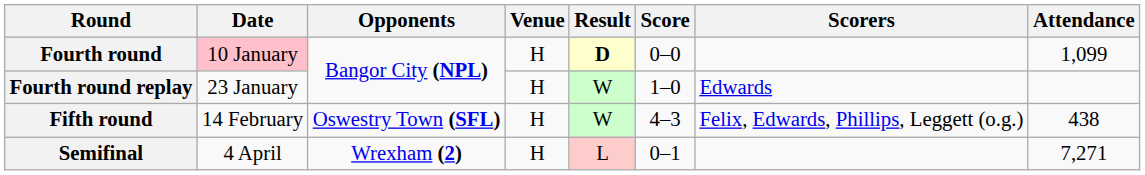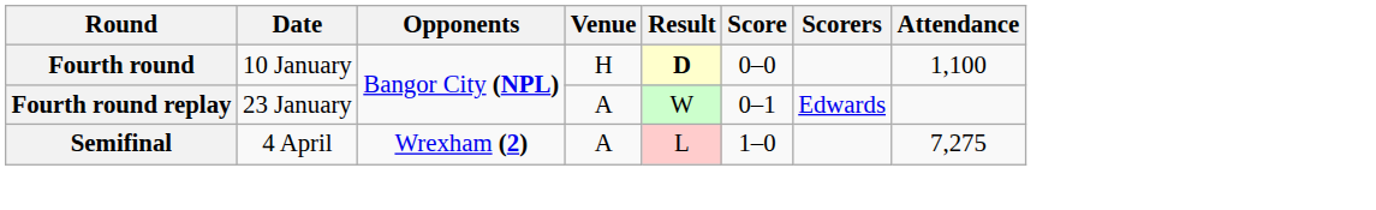Fourth round | Date: pink background -> no background
Fourth round | Attendance: 1,099 -> 1,100
Fourth round replay | Venue: H -> A
Fourth round replay | Score: 1–0 -> 0–1
- row: Fifth round | 14 February | Oswestry Town (SFL) | H | W | 4–3 | Felix, Edwards, Phillips, Leggett (o.g.) | 438
Semifinal | Venue: H -> A
Semifinal | Score: 0–1 -> 1–0
Semifinal | Attendance: 7,271 -> 7,275
